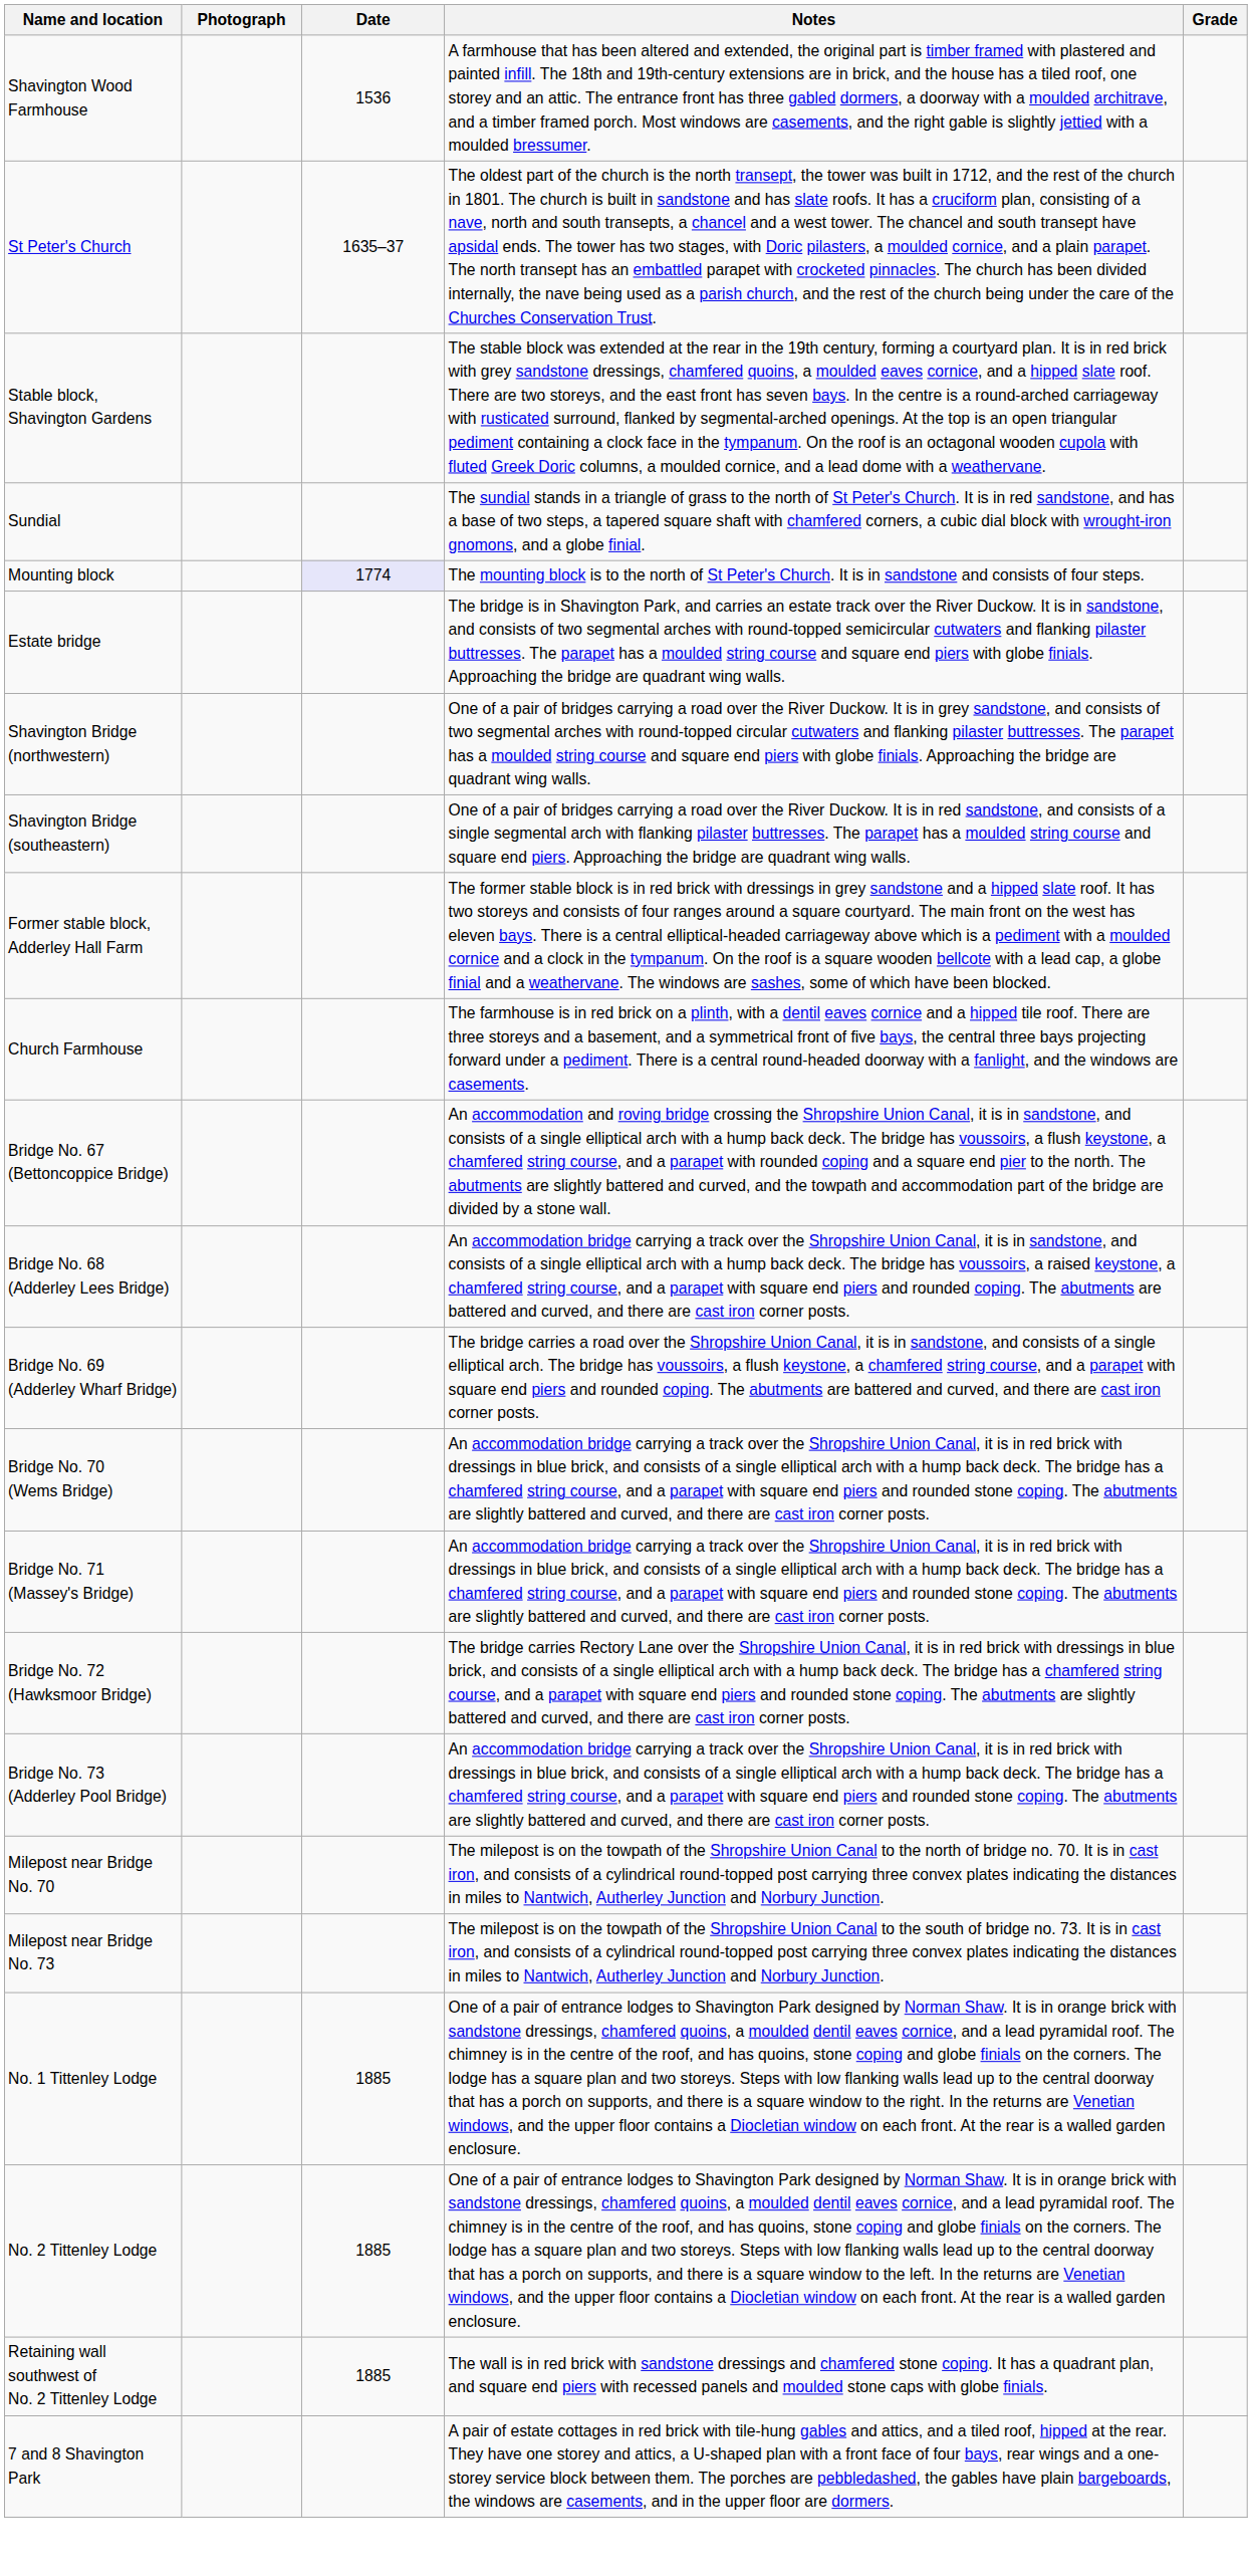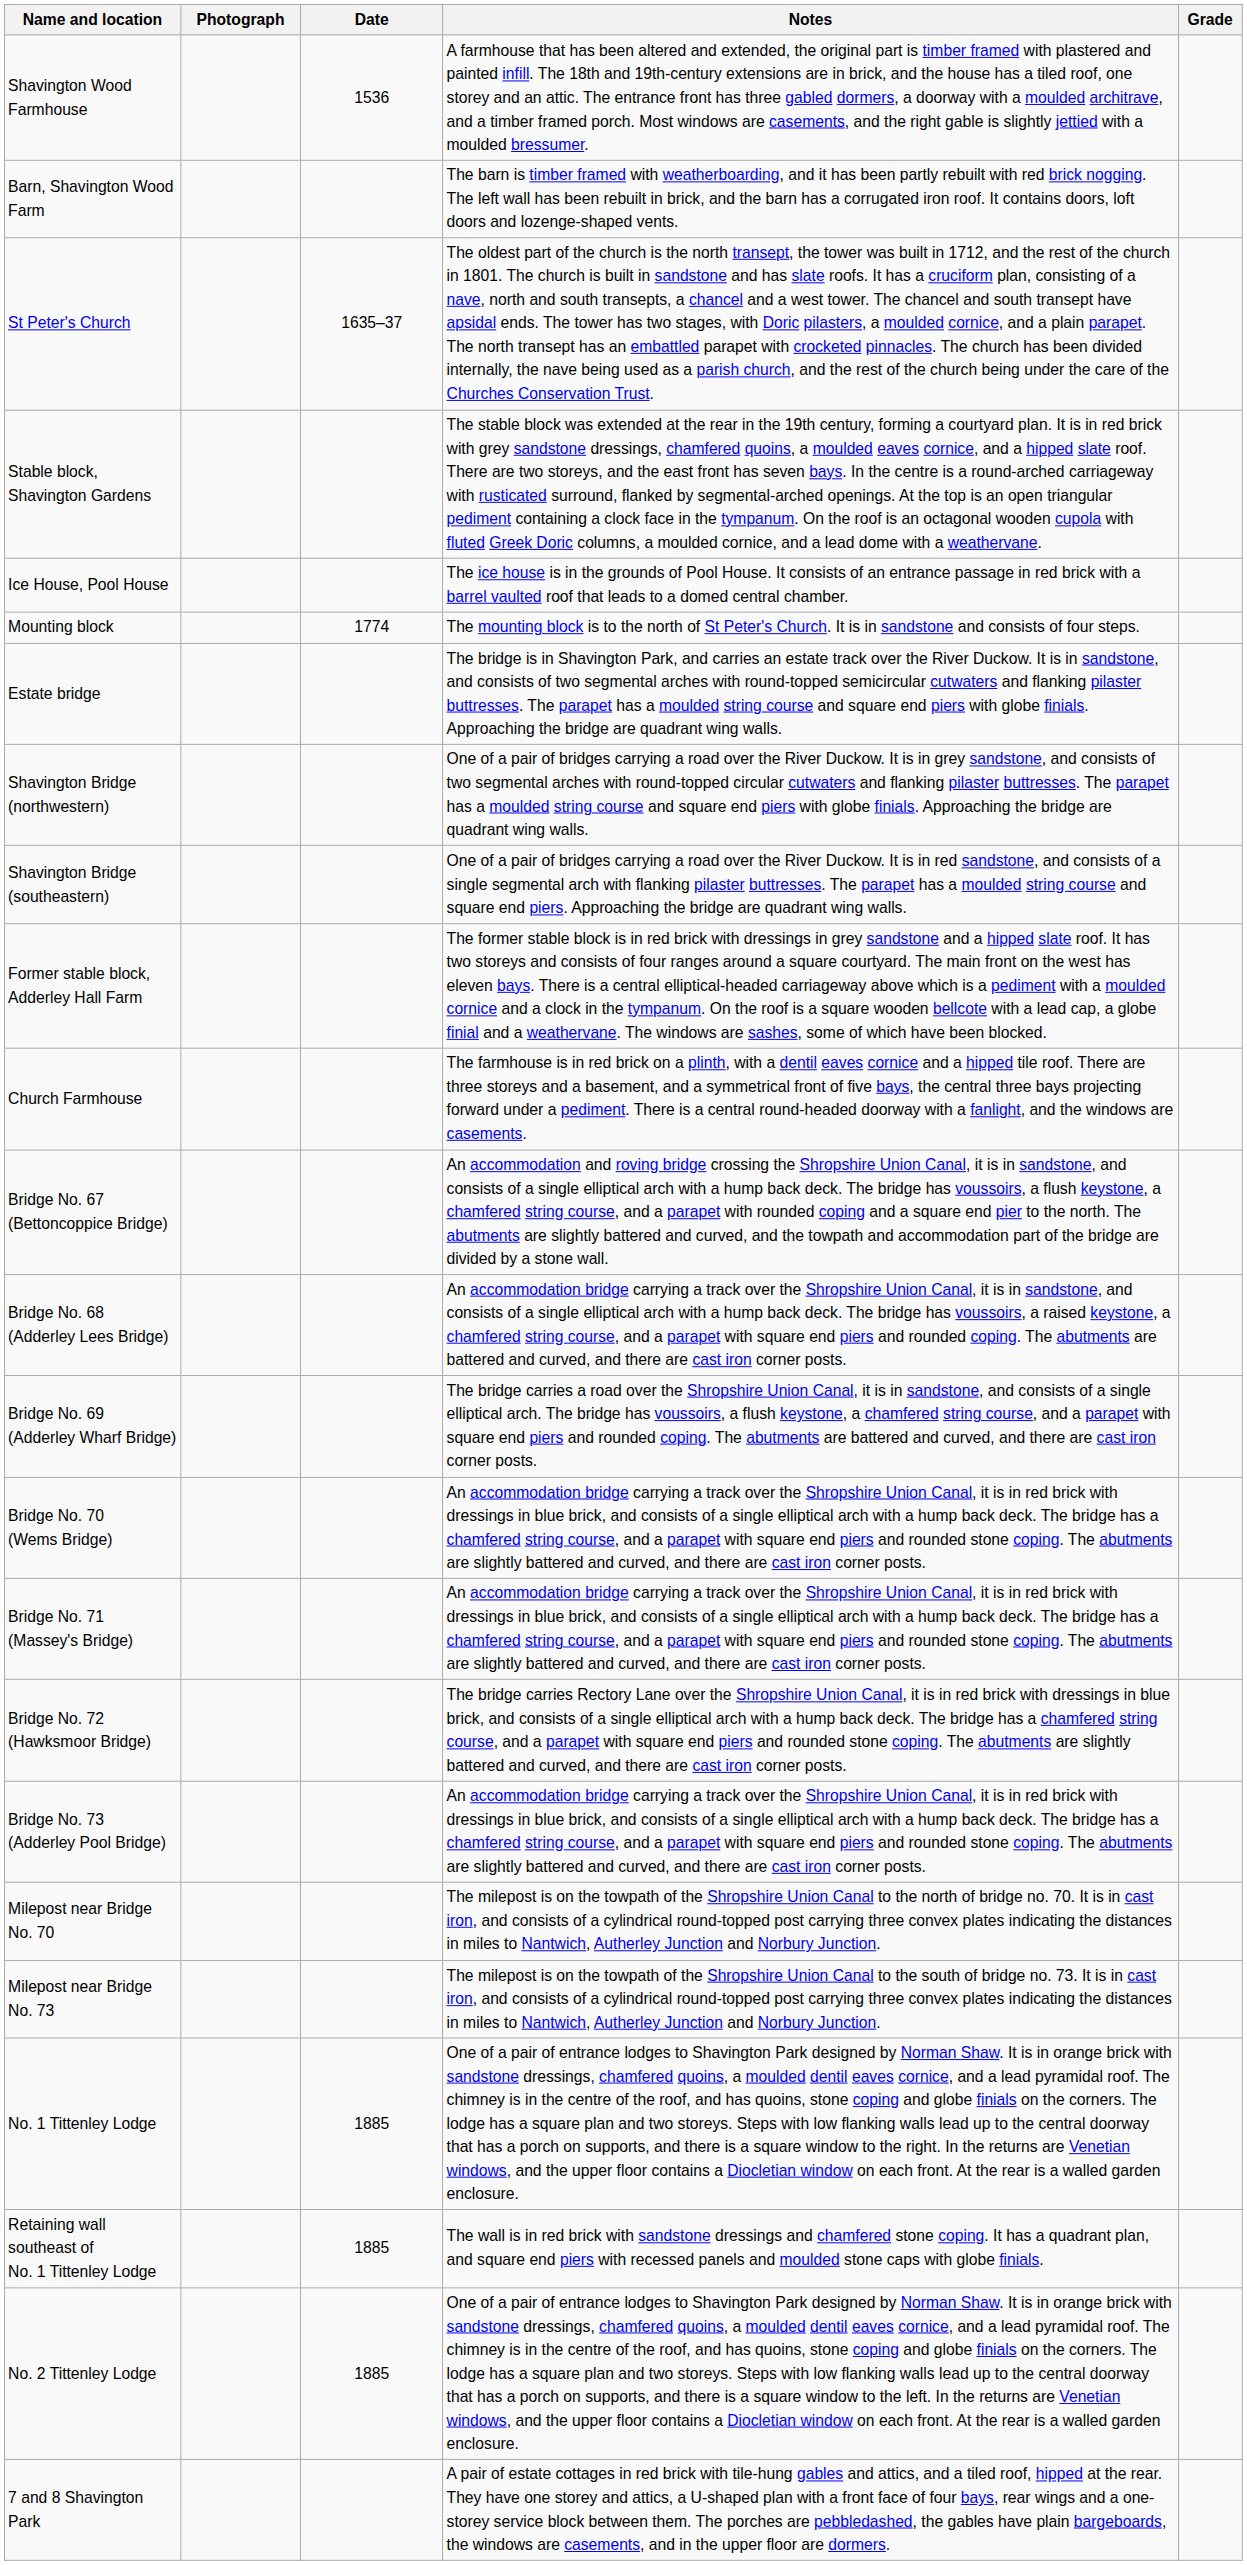+ row: Barn, Shavington Wood Farm | The barn is timber framed with weatherboarding, and it has been partly rebuilt with red brick nogging. The left wall has been rebuilt in brick, and the barn has a corrugated iron roof. It contains doors, loft doors and lozenge-shaped vents.
+ row: Ice House, Pool House | The ice house is in the grounds of Pool House. It consists of an entrance passage in red brick with a barrel vaulted roof that leads to a domed central chamber.
- row: Sundial | The sundial stands in a triangle of grass to the north of St Peter's Church. It is in red sandstone, and has a base of two steps, a tapered square shaft with chamfered corners, a cubic dial block with wrought-iron gnomons, and a globe finial.
Mounting block | Date: lavender background -> no background
+ row: Retaining wall southeast of No. 1 Tittenley Lodge | 1885 | The wall is in red brick with sandstone dressings and chamfered stone coping. It has a quadrant plan, and square end piers with recessed panels and moulded stone caps with globe finials.
- row: Retaining wall southwest of No. 2 Tittenley Lodge | 1885 | The wall is in red brick with sandstone dressings and chamfered stone coping. It has a quadrant plan, and square end piers with recessed panels and moulded stone caps with globe finials.
